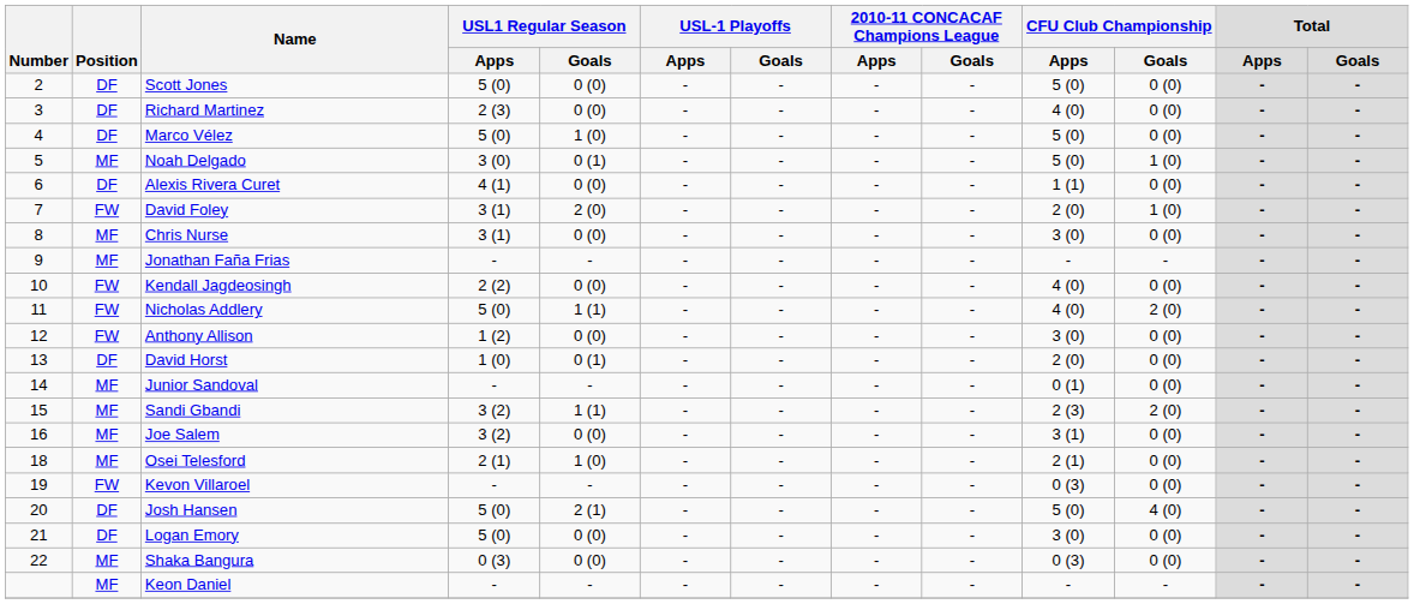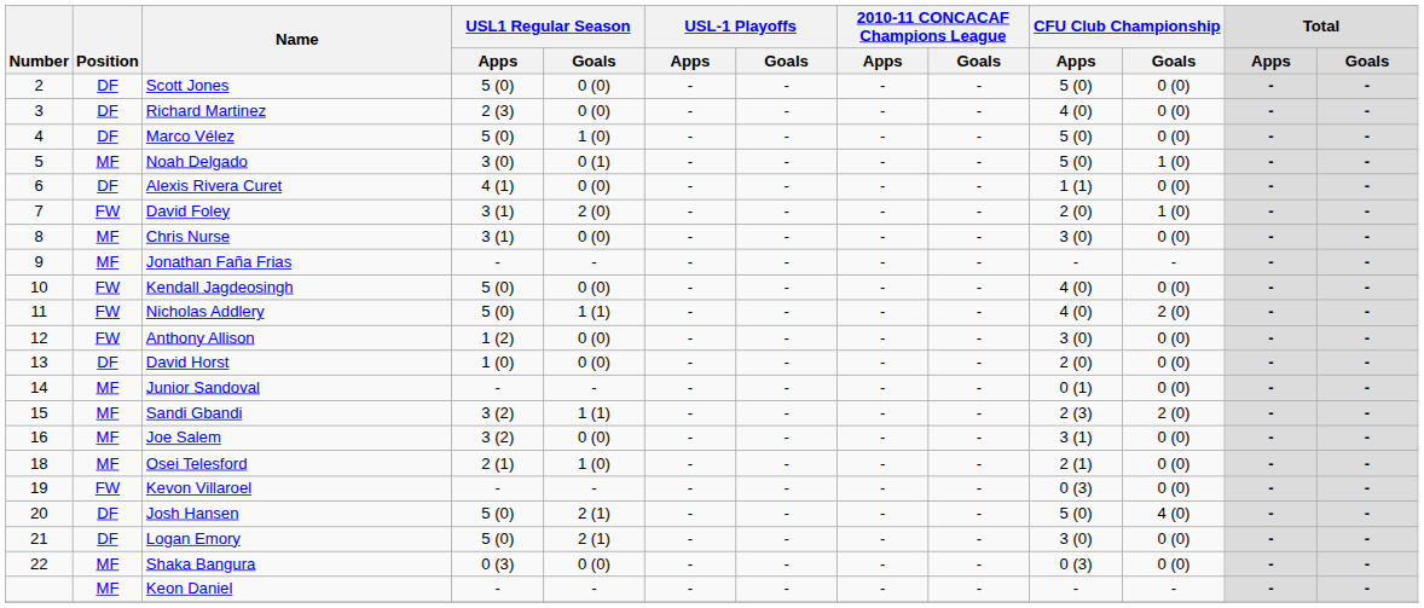Kendall Jagdeosingh | USL1 Regular Season / Apps: 2 (2) -> 5 (0)
David Horst | USL1 Regular Season / Goals: 0 (1) -> 0 (0)
Logan Emory | USL1 Regular Season / Goals: 0 (0) -> 2 (1)
